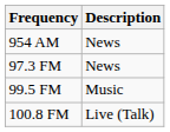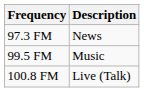- row: 954 AM | News
